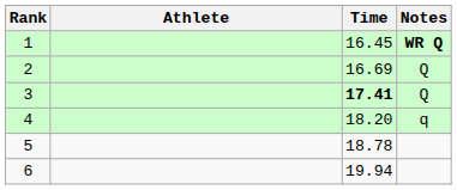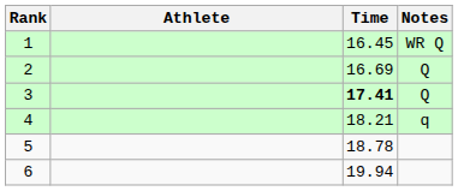1 | Notes: bold -> normal
4 | Time: 18.20 -> 18.21
